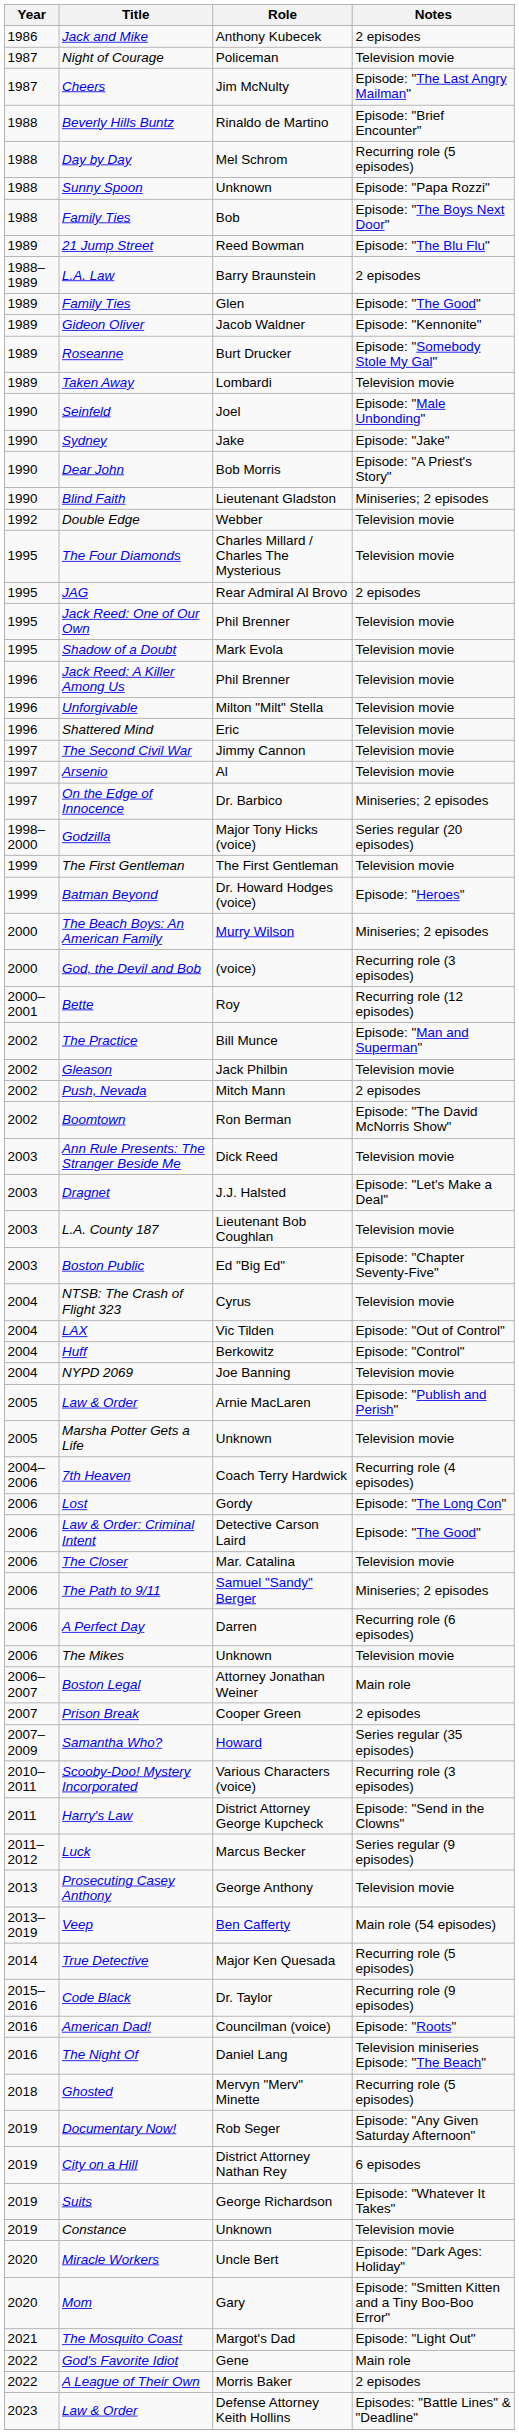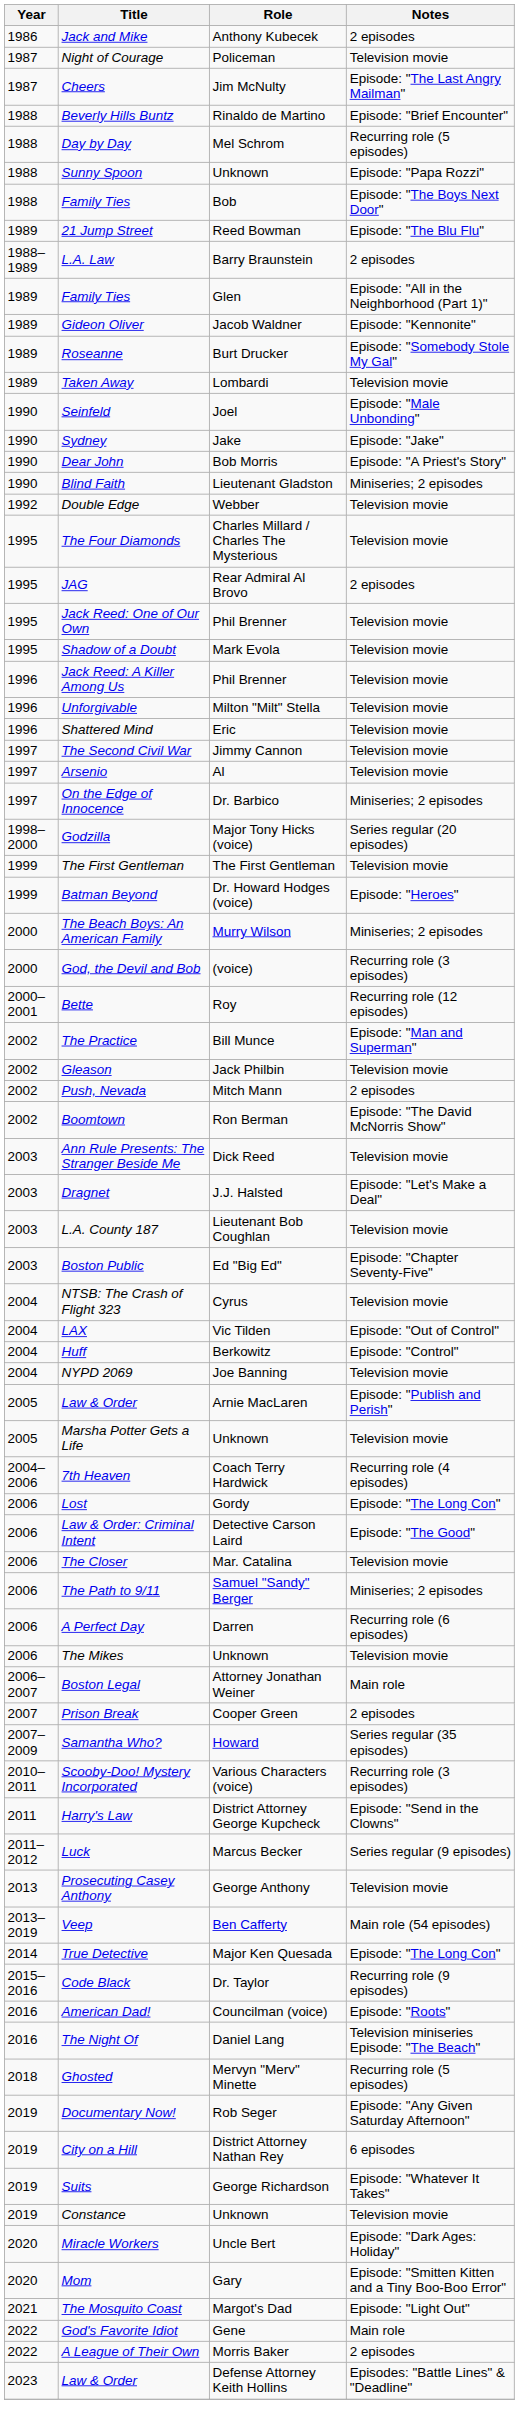Family Ties / Glen | Notes: Episode: "The Good" -> Episode: "All in the Neighborhood (Part 1)"
True Detective | Notes: Recurring role (5 episodes) -> Episode: "The Long Con"
